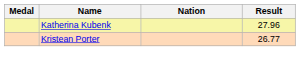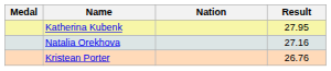Katherina Kubenk | Result: 27.96 -> 27.95
+ row: Natalia Orekhova | 27.16
Kristean Porter | Result: 26.77 -> 26.76
